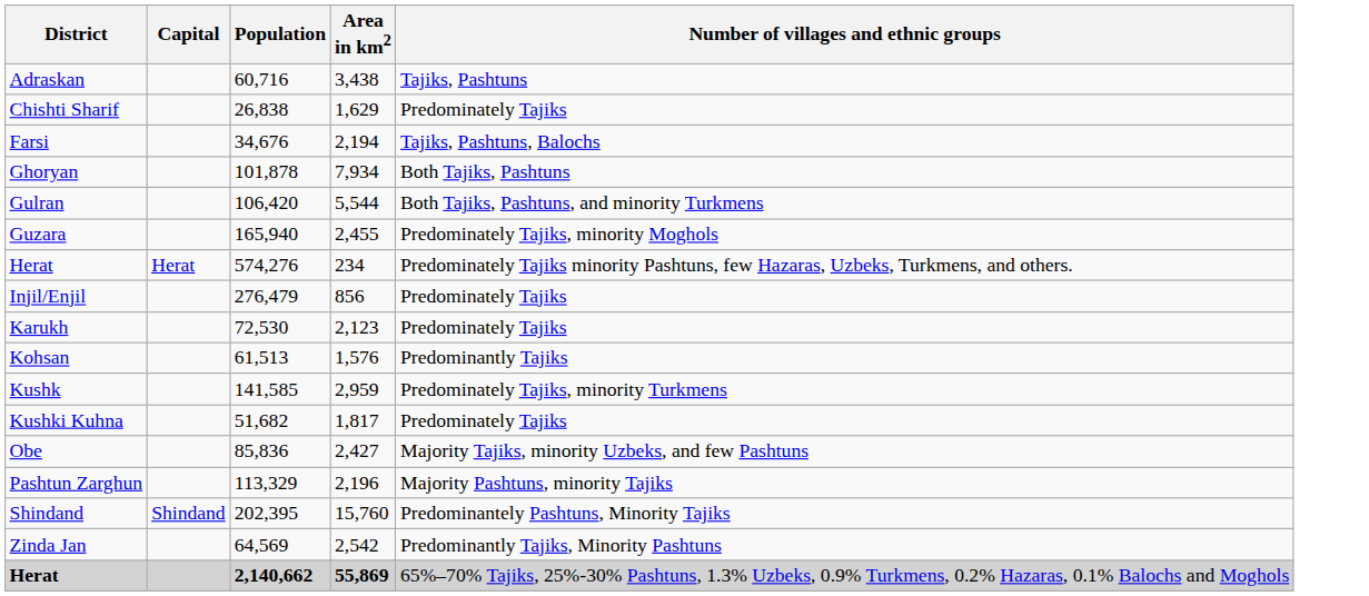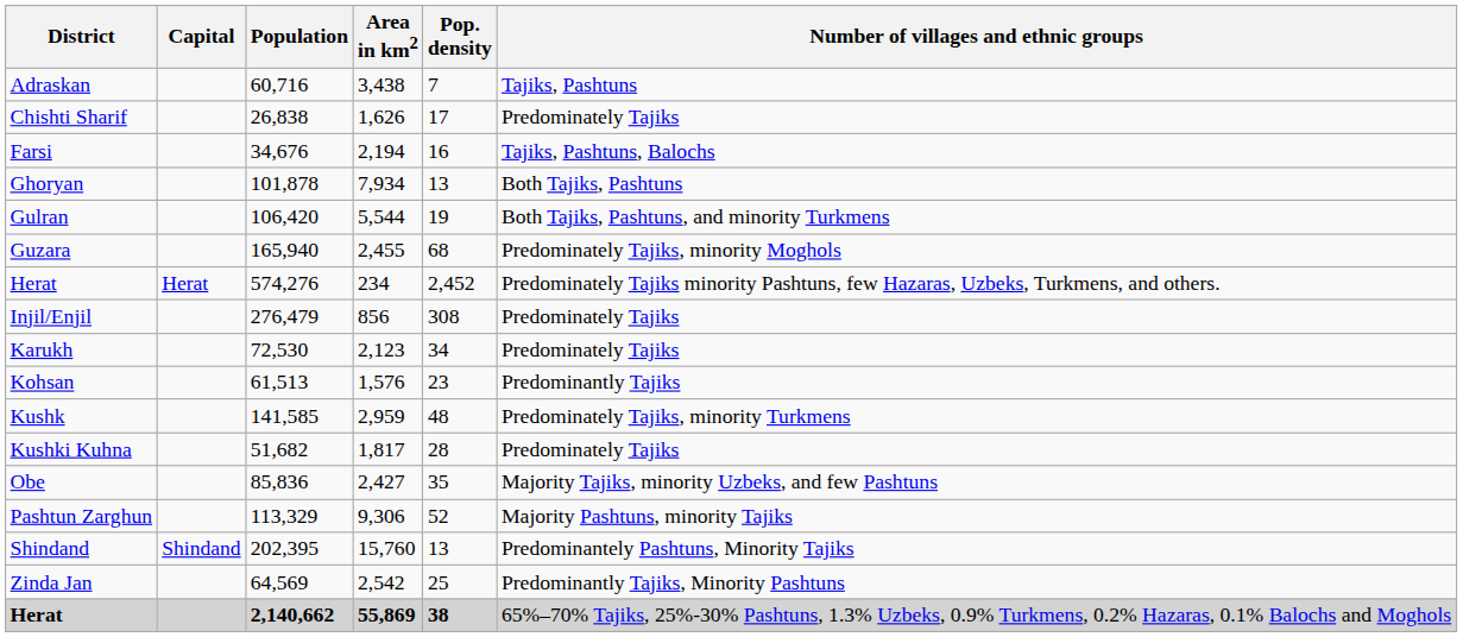+ column: Pop. density | 7 | 17 | 16 | 13 | 19 | 68 | 2,452 | 308 | 34 | 23 | 48 | 28 | 35 | 52 | 13 | 25 | 38
Chishti Sharif | Area in km2: 1,629 -> 1,626
Pashtun Zarghun | Area in km2: 2,196 -> 9,306
